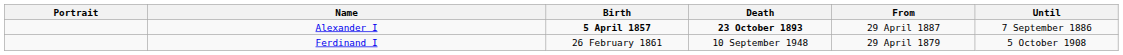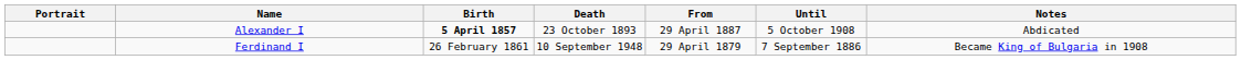+ column: Notes | Abdicated | Became King of Bulgaria in 1908
Alexander I | Death: bold -> normal
Alexander I | Until: 7 September 1886 -> 5 October 1908
Ferdinand I | Until: 5 October 1908 -> 7 September 1886
